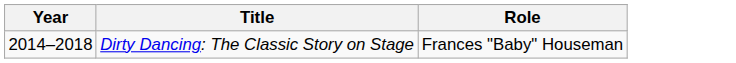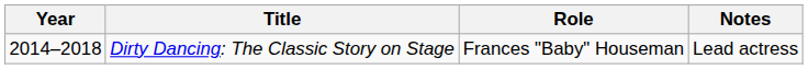+ column: Notes | Lead actress
